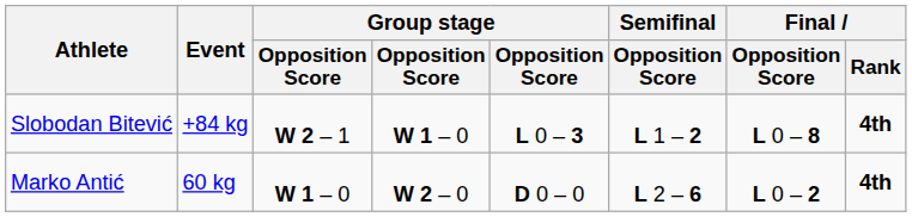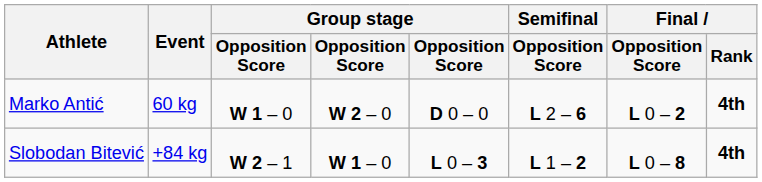rows swapped: Marko Antić <-> Slobodan Bitević
